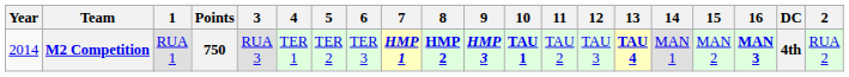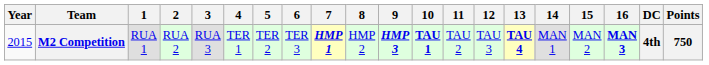columns swapped: 2 <-> Points
M2 Competition | Year: 2014 -> 2015
M2 Competition | 8: bold -> normal
